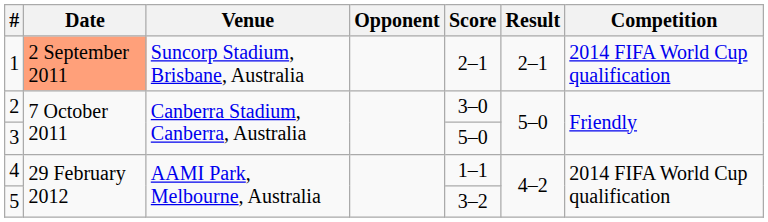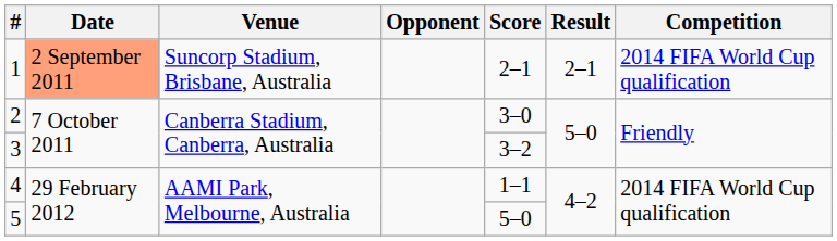3 | Score: 5–0 -> 3–2
5 | Score: 3–2 -> 5–0
